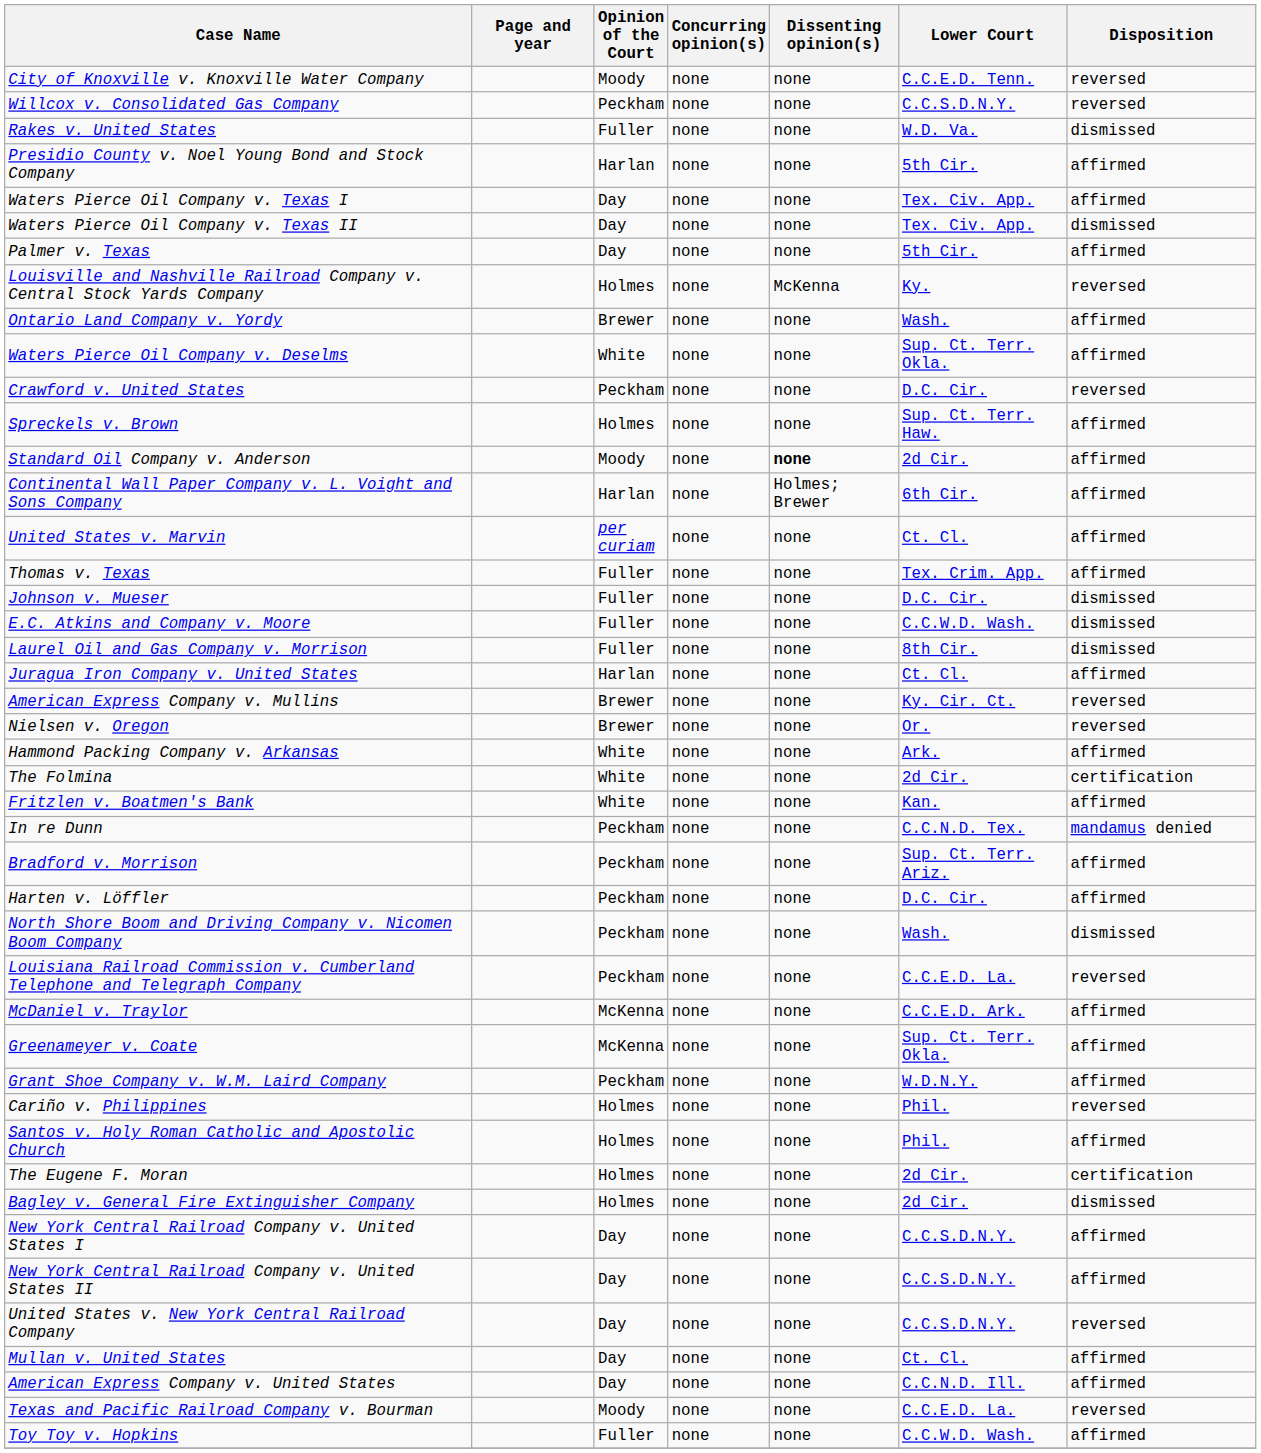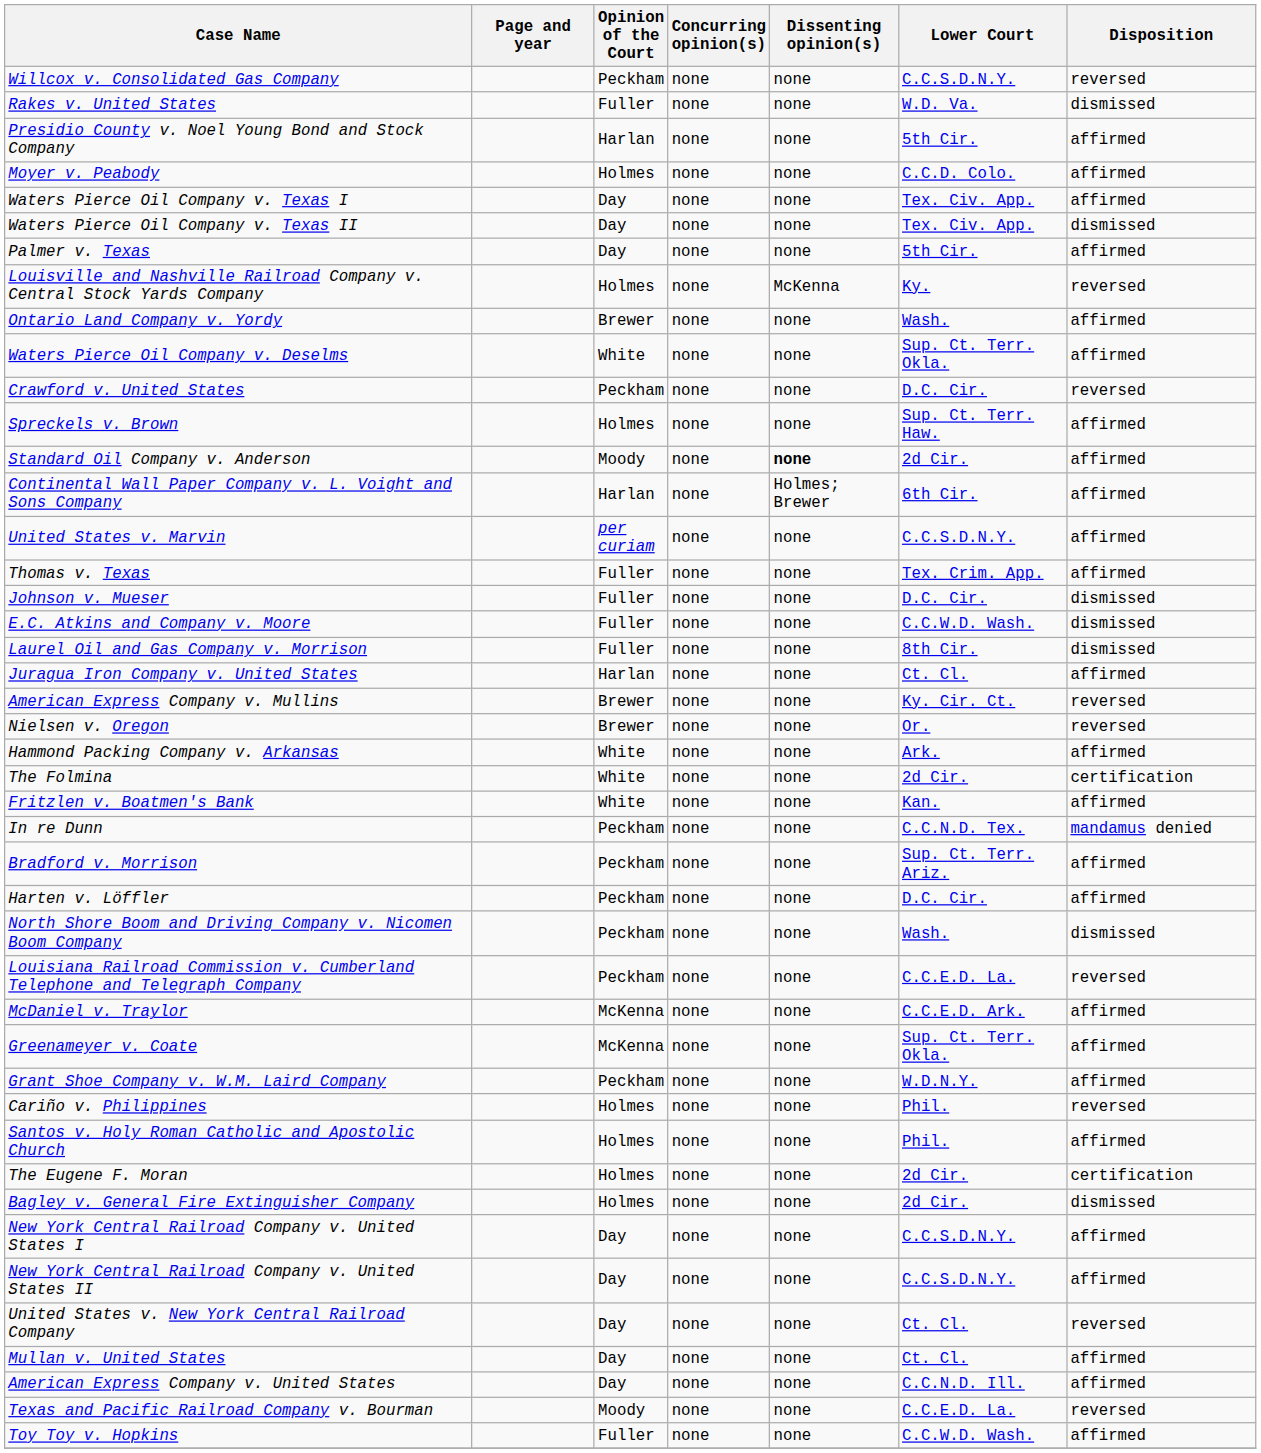- row: City of Knoxville v. Knoxville Water Company | Moody | none | none | C.C.E.D. Tenn. | reversed
+ row: Moyer v. Peabody | Holmes | none | none | C.C.D. Colo. | affirmed
United States v. Marvin | Lower Court: Ct. Cl. -> C.C.S.D.N.Y.
United States v. New York Central Railroad Company | Lower Court: C.C.S.D.N.Y. -> Ct. Cl.
